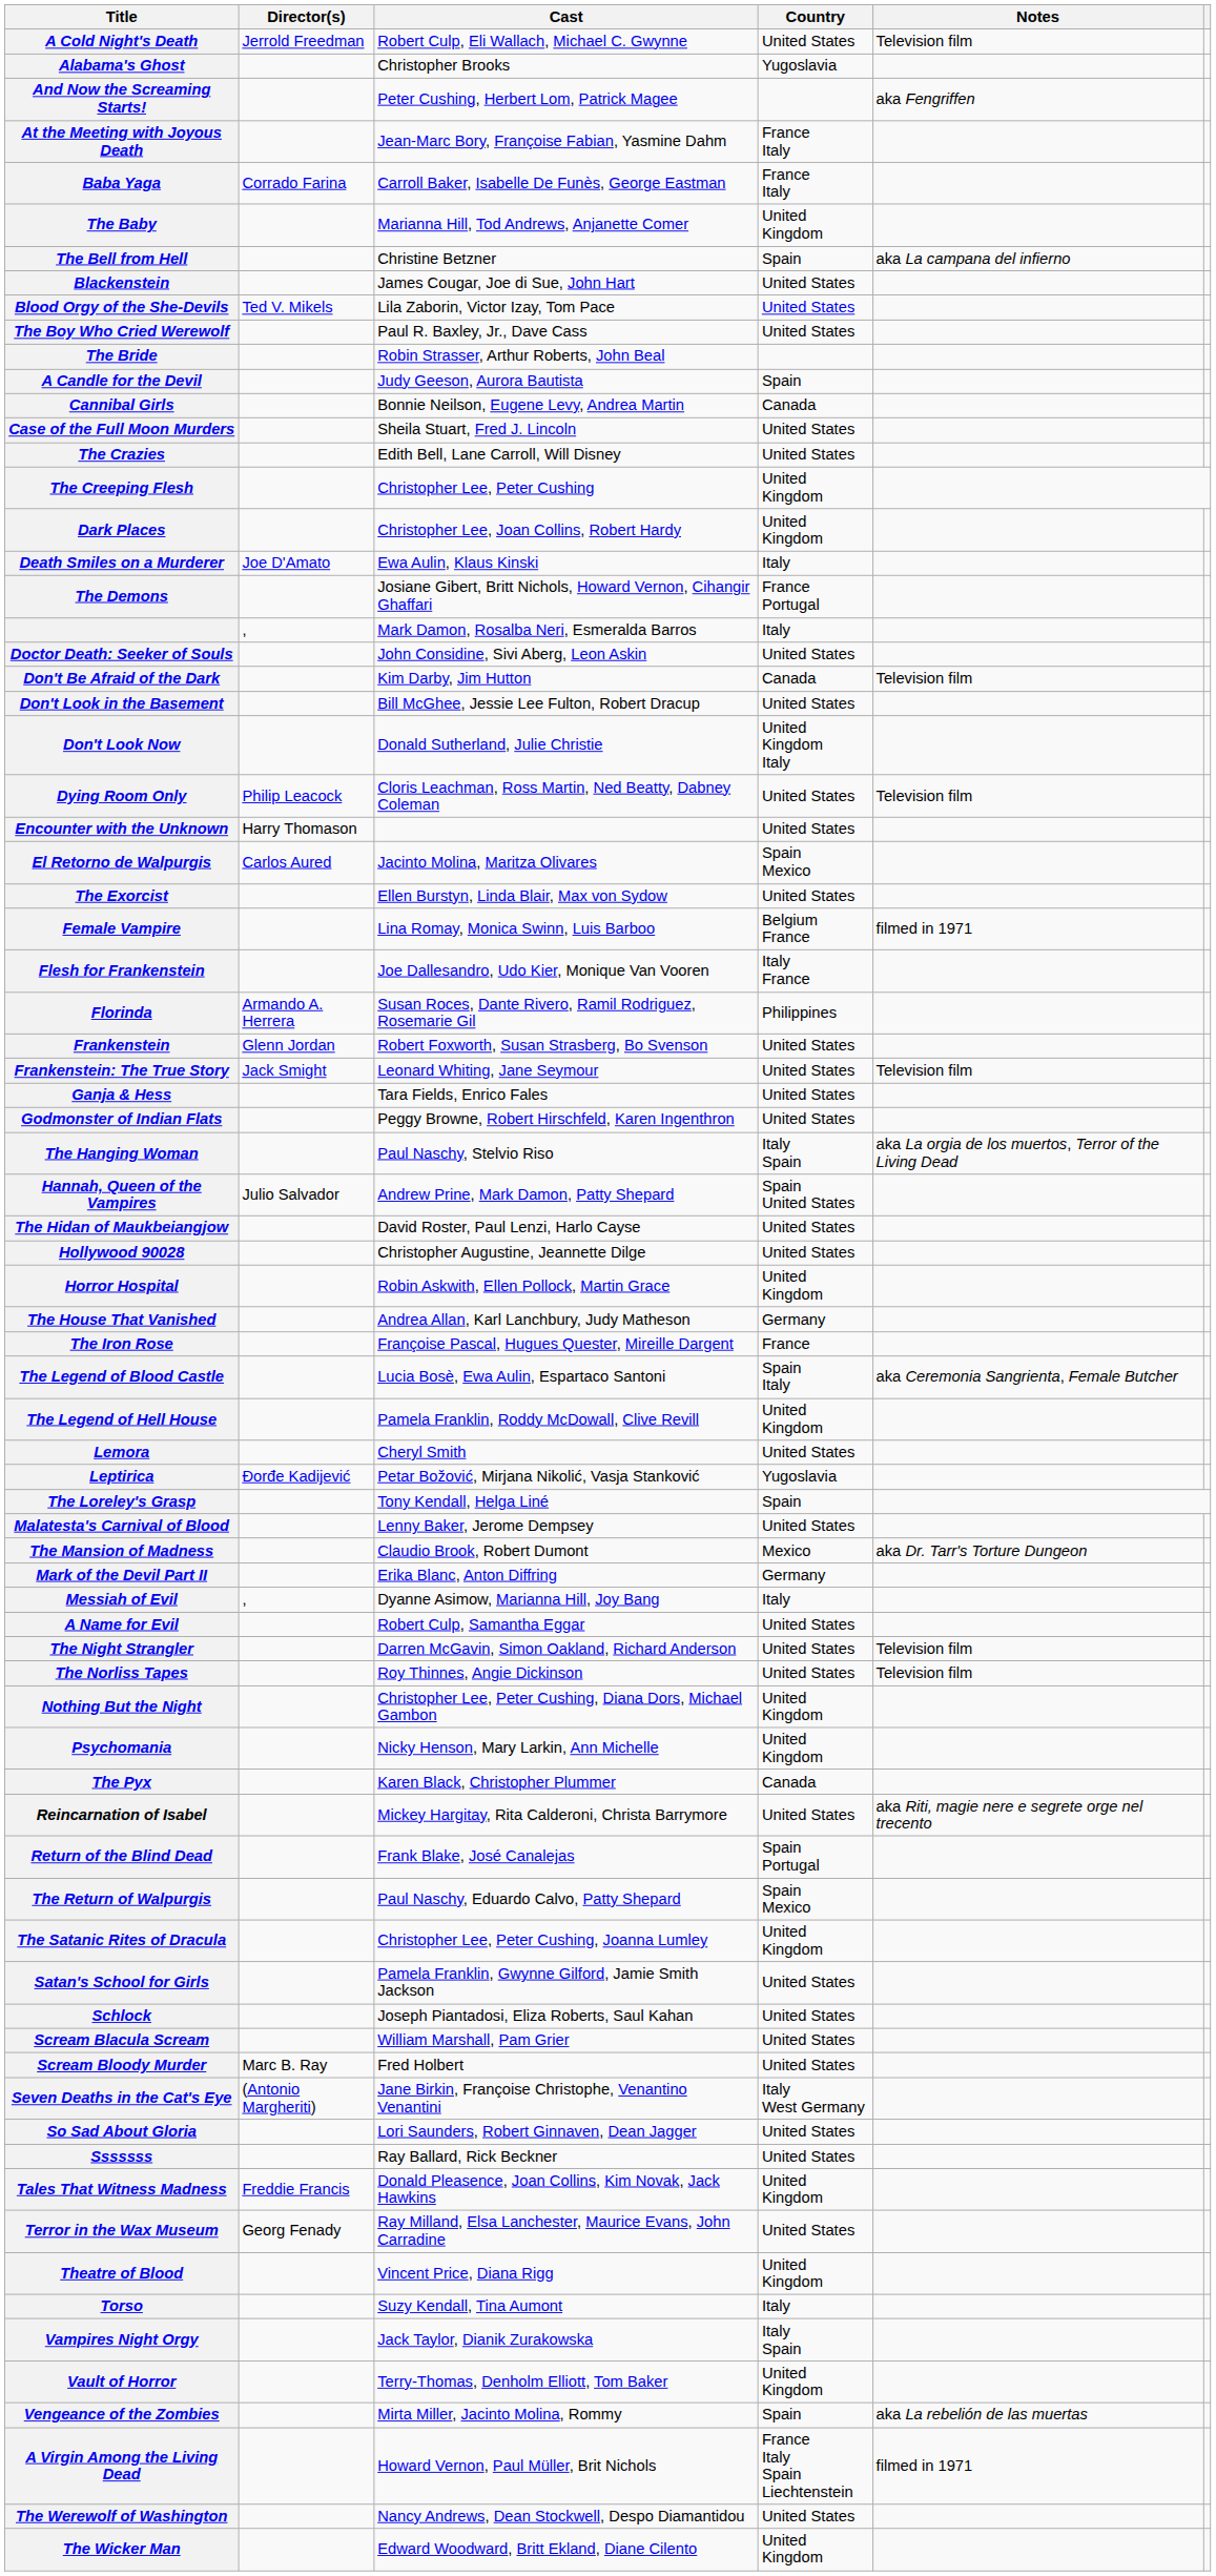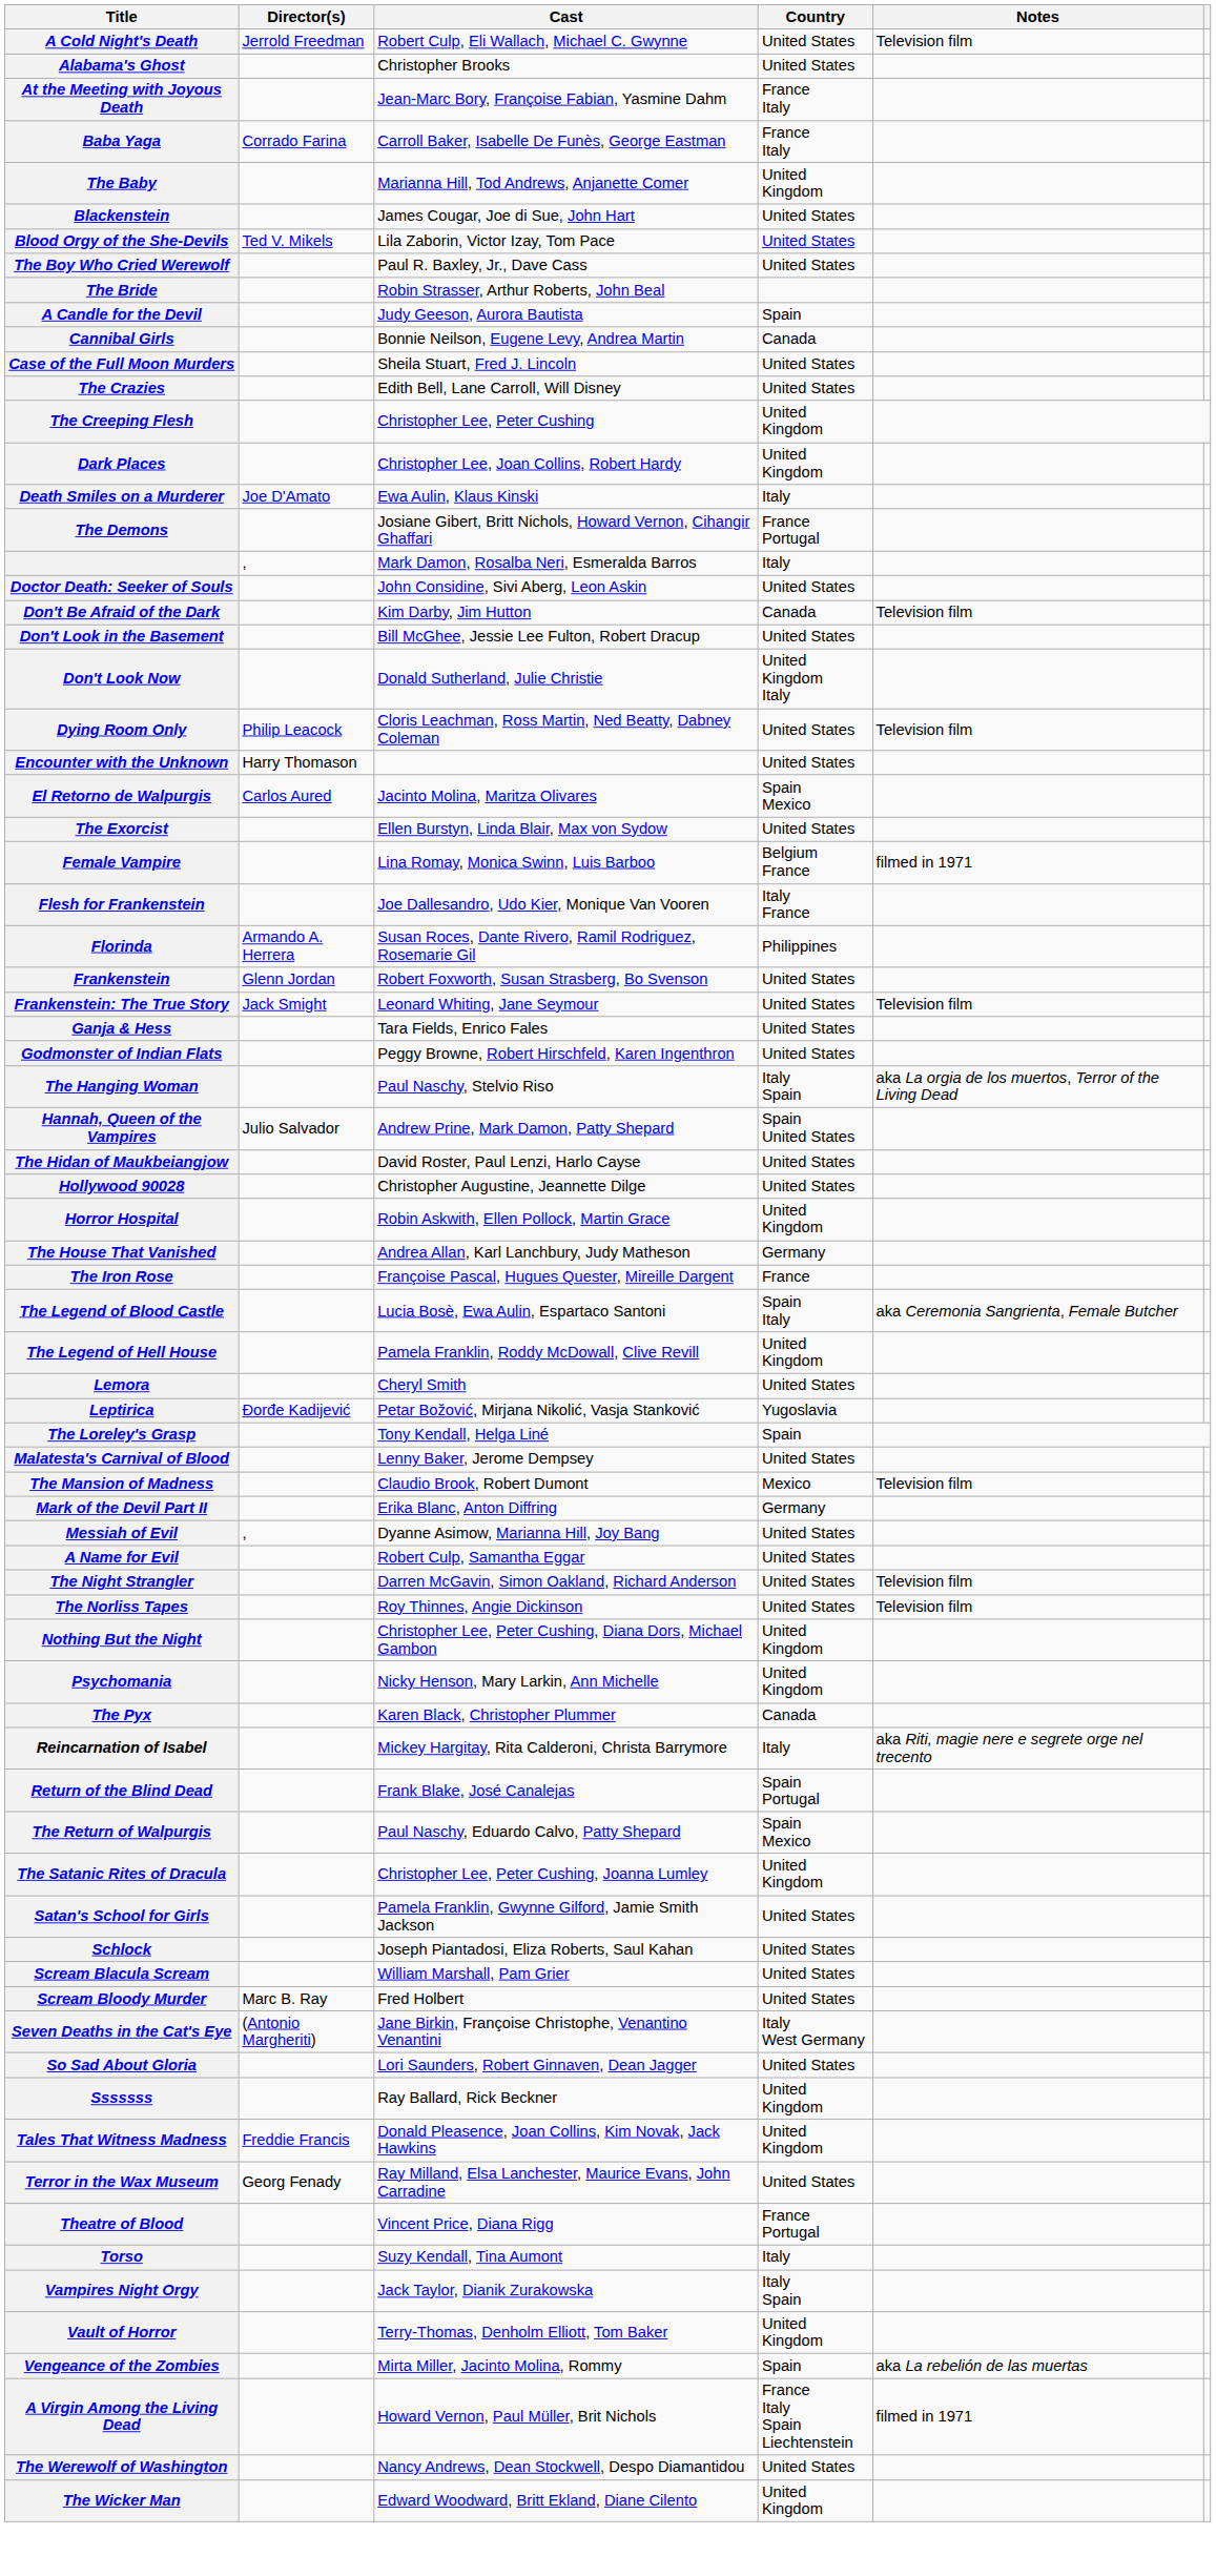Alabama's Ghost | Country: Yugoslavia -> United States
- row: And Now the Screaming Starts! | Peter Cushing, Herbert Lom, Patrick Magee | aka Fengriffen
- row: The Bell from Hell | Christine Betzner | Spain | aka La campana del infierno
The Mansion of Madness | Notes: aka Dr. Tarr's Torture Dungeon -> Television film
Messiah of Evil | Country: Italy -> United States
Reincarnation of Isabel | Country: United States -> Italy
Sssssss | Country: United States -> United Kingdom
Theatre of Blood | Country: United Kingdom -> France Portugal
